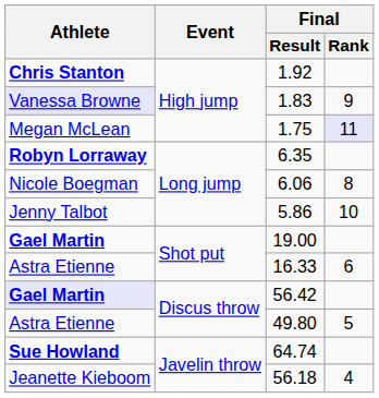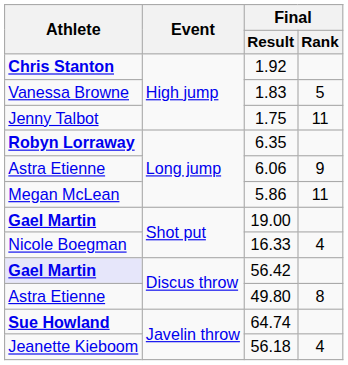1.83 | Athlete: lavender background -> no background
1.83 | Final / Rank: 9 -> 5
1.75 | Athlete: Megan McLean -> Jenny Talbot
1.75 | Final / Rank: lavender background -> no background
6.06 | Athlete: Nicole Boegman -> Astra Etienne
6.06 | Final / Rank: 8 -> 9
5.86 | Athlete: Jenny Talbot -> Megan McLean
5.86 | Final / Rank: 10 -> 11
16.33 | Athlete: Astra Etienne -> Nicole Boegman
16.33 | Final / Rank: 6 -> 4
49.80 | Final / Rank: 5 -> 8
